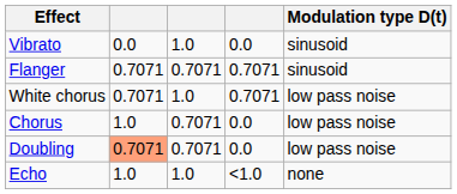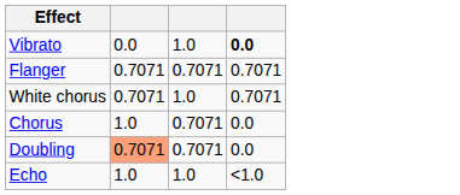- column: Modulation type D(t) | sinusoid | sinusoid | low pass noise | low pass noise | low pass noise | none
Vibrato | column 4: normal -> bold
